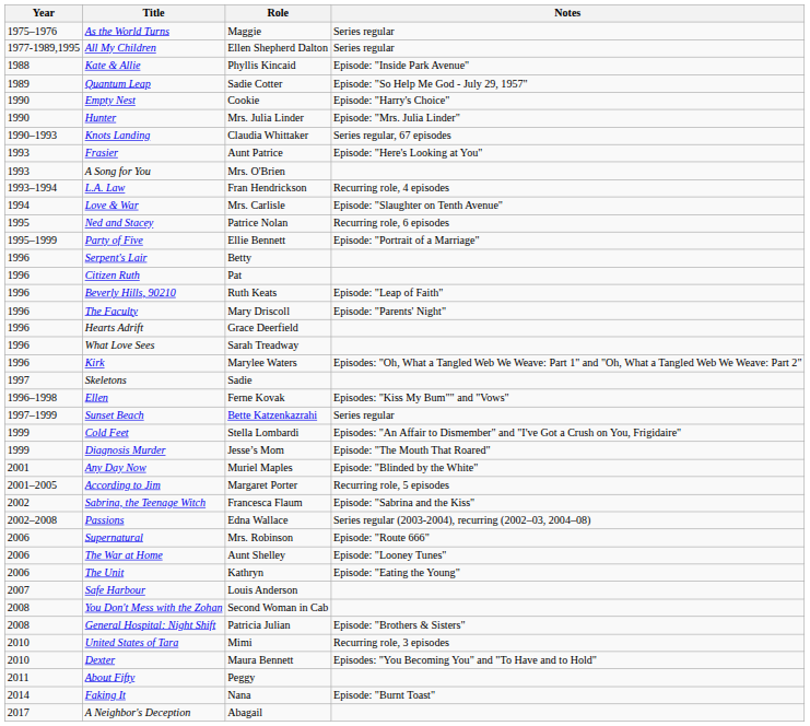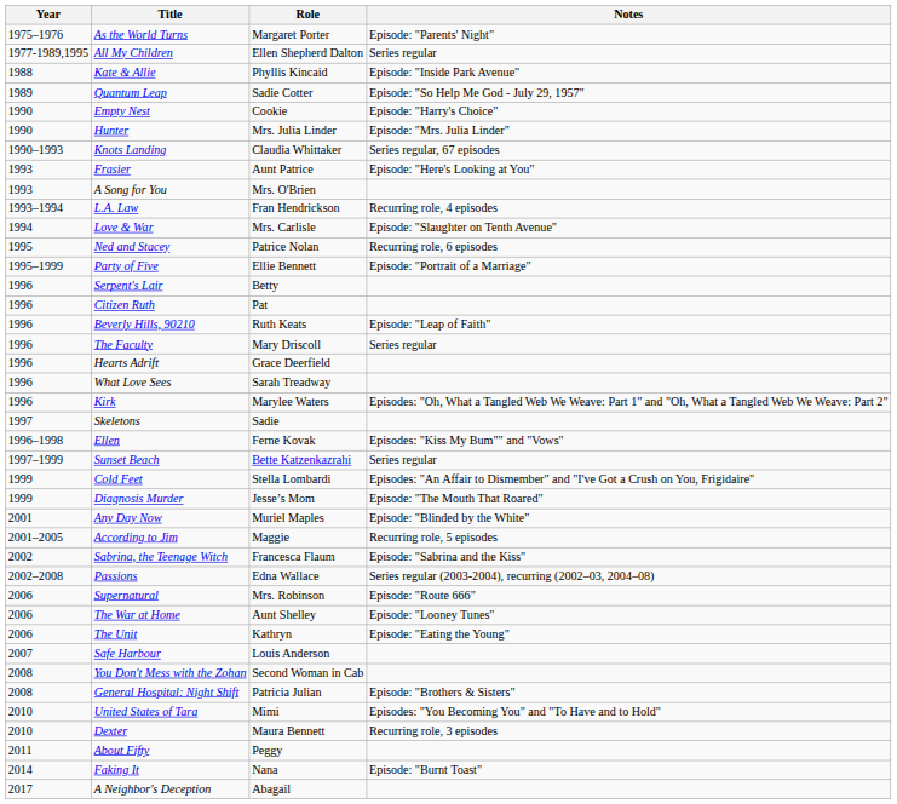As the World Turns | Role: Maggie -> Margaret Porter
As the World Turns | Notes: Series regular -> Episode: "Parents' Night"
The Faculty | Notes: Episode: "Parents' Night" -> Series regular
According to Jim | Role: Margaret Porter -> Maggie
United States of Tara | Notes: Recurring role, 3 episodes -> Episodes: "You Becoming You" and "To Have and to Hold"
Dexter | Notes: Episodes: "You Becoming You" and "To Have and to Hold" -> Recurring role, 3 episodes
